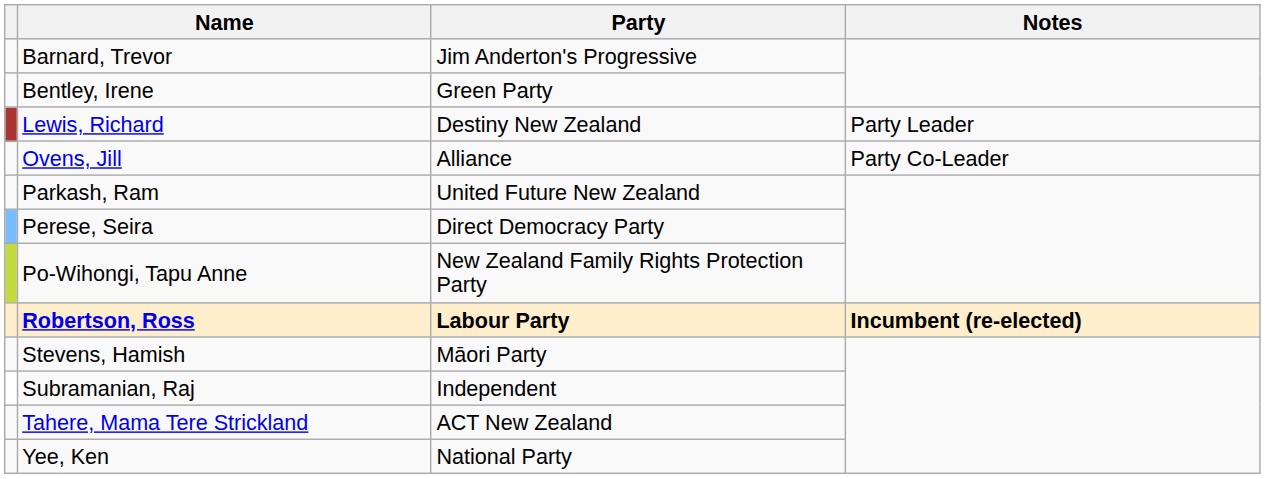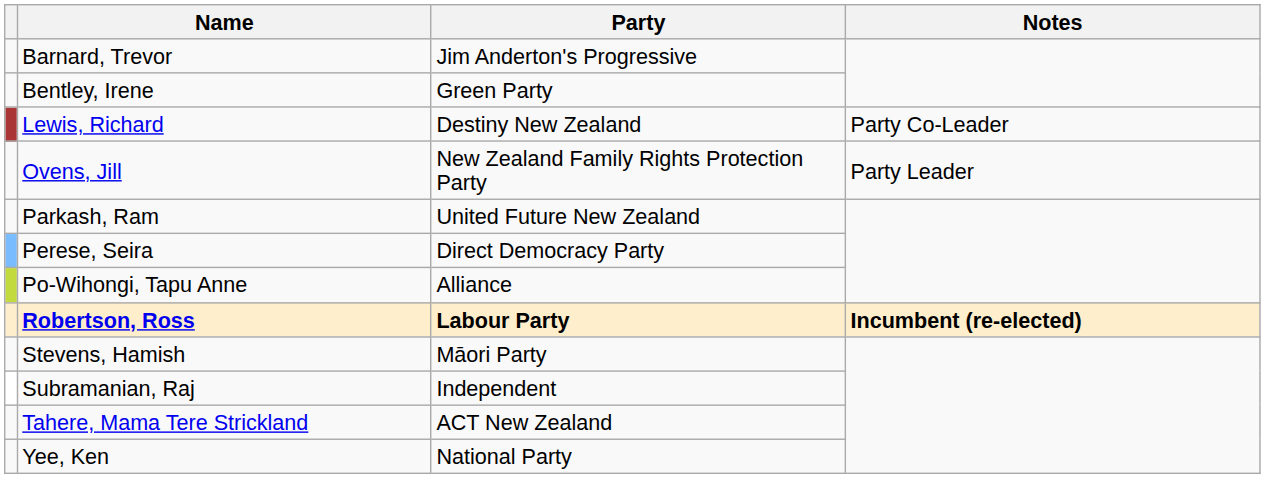Lewis, Richard | Notes: Party Leader -> Party Co-Leader
Ovens, Jill | Party: Alliance -> New Zealand Family Rights Protection Party
Ovens, Jill | Notes: Party Co-Leader -> Party Leader
Po-Wihongi, Tapu Anne | Party: New Zealand Family Rights Protection Party -> Alliance
